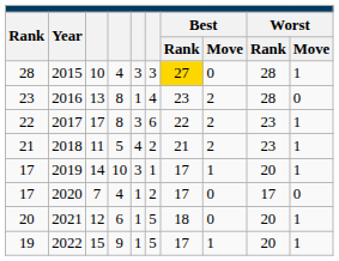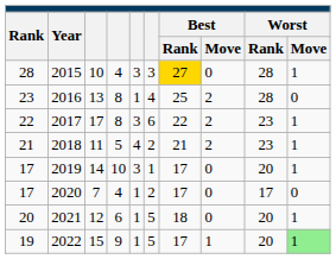2016 | Best / Rank: 23 -> 25
2019 | Best / Move: 1 -> 0
2022 | Worst / Move: no background -> lightgreen background
